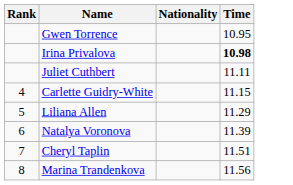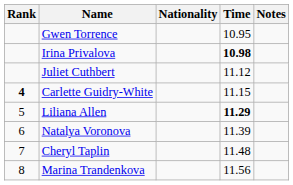+ column: Notes
Juliet Cuthbert | Time: 11.11 -> 11.12
Carlette Guidry-White | Rank: normal -> bold
Liliana Allen | Time: normal -> bold
Cheryl Taplin | Time: 11.51 -> 11.48
